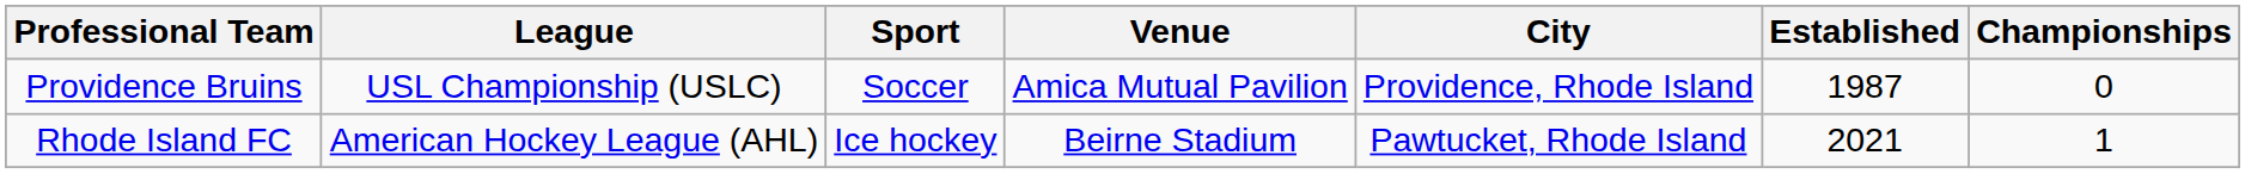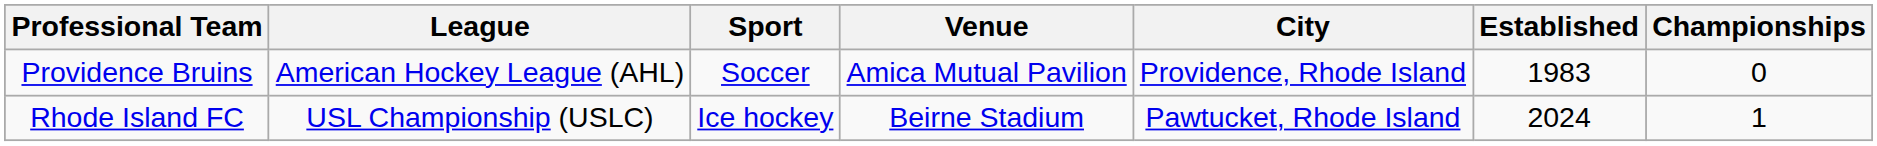Providence Bruins | League: USL Championship (USLC) -> American Hockey League (AHL)
Providence Bruins | Established: 1987 -> 1983
Rhode Island FC | League: American Hockey League (AHL) -> USL Championship (USLC)
Rhode Island FC | Established: 2021 -> 2024
